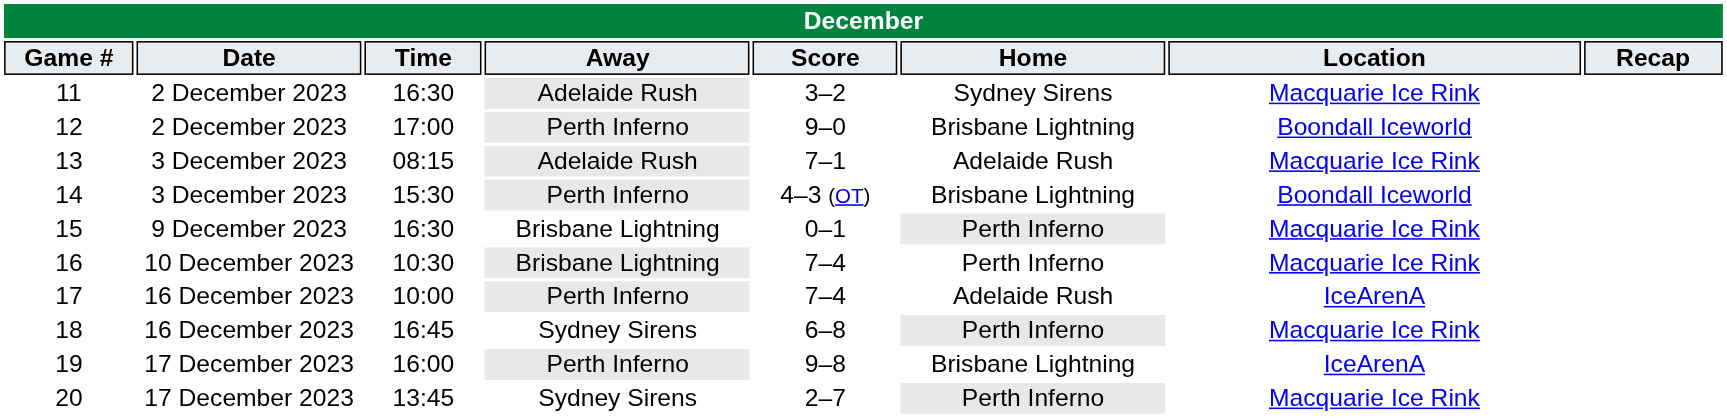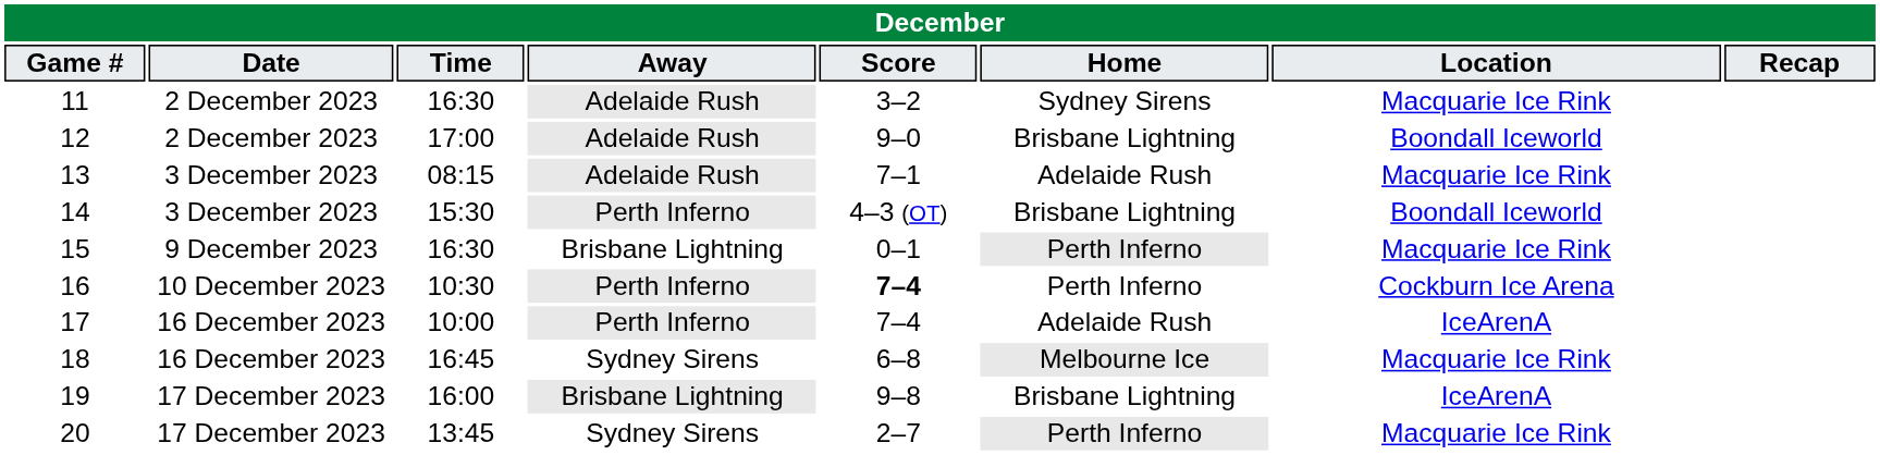12 | Away: Perth Inferno -> Adelaide Rush
16 | Away: Brisbane Lightning -> Perth Inferno
16 | Score: normal -> bold
16 | Location: Macquarie Ice Rink -> Cockburn Ice Arena
18 | Home: Perth Inferno -> Melbourne Ice
19 | Away: Perth Inferno -> Brisbane Lightning
